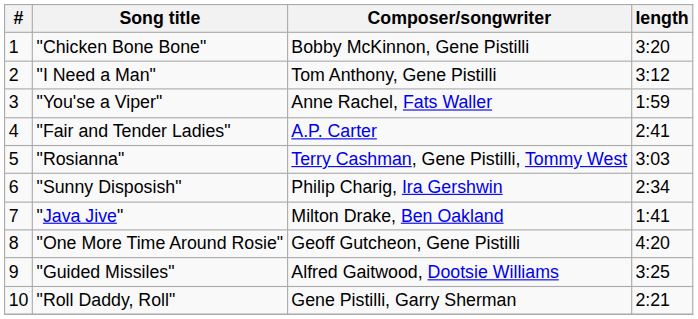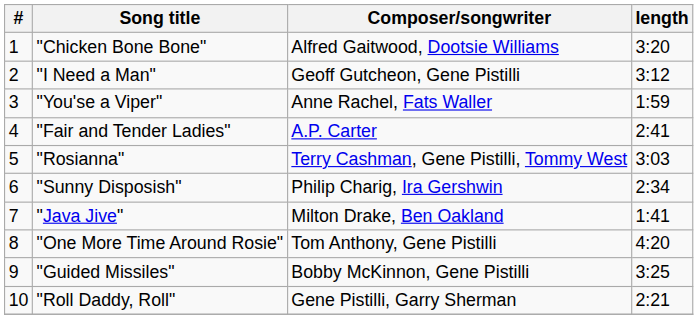"Chicken Bone Bone" | Composer/songwriter: Bobby McKinnon, Gene Pistilli -> Alfred Gaitwood, Dootsie Williams
"I Need a Man" | Composer/songwriter: Tom Anthony, Gene Pistilli -> Geoff Gutcheon, Gene Pistilli
"One More Time Around Rosie" | Composer/songwriter: Geoff Gutcheon, Gene Pistilli -> Tom Anthony, Gene Pistilli
"Guided Missiles" | Composer/songwriter: Alfred Gaitwood, Dootsie Williams -> Bobby McKinnon, Gene Pistilli
